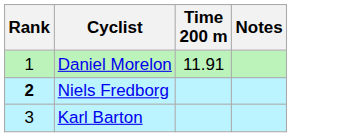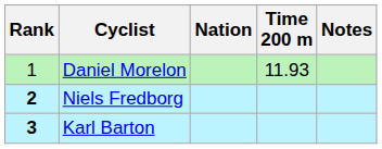+ column: Nation
Daniel Morelon | Time 200 m: 11.91 -> 11.93
Karl Barton | Rank: normal -> bold
